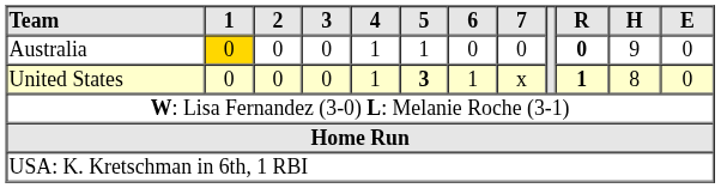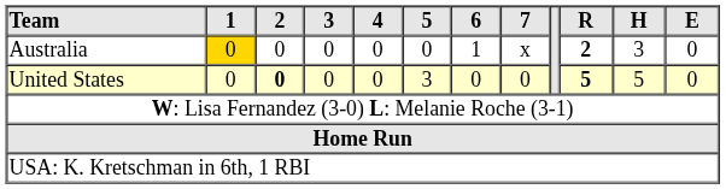Australia | 4: 1 -> 0
Australia | 5: 1 -> 0
Australia | 6: 0 -> 1
Australia | 7: 0 -> x
Australia | R: 0 -> 2
Australia | H: 9 -> 3
United States | 2: normal -> bold
United States | 4: 1 -> 0
United States | 5: bold -> normal
United States | 6: 1 -> 0
United States | 7: x -> 0
United States | R: 1 -> 5
United States | H: 8 -> 5
